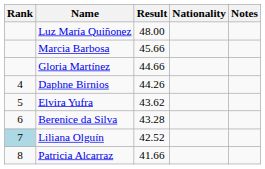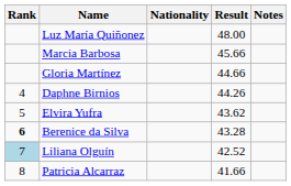columns swapped: Nationality <-> Result
Berenice da Silva | Rank: normal -> bold
